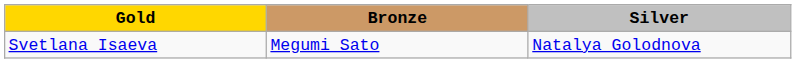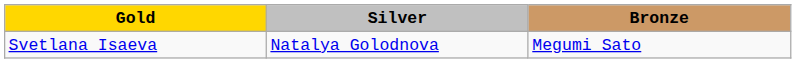columns swapped: Silver <-> Bronze
